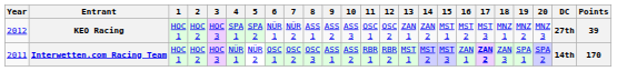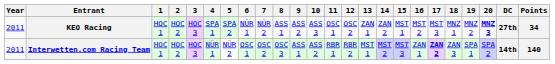KEO Racing | Year: 2012 -> 2011
KEO Racing | 20: normal -> bold
KEO Racing | Points: 39 -> 34
Interwetten.com Racing Team | Points: 170 -> 140
